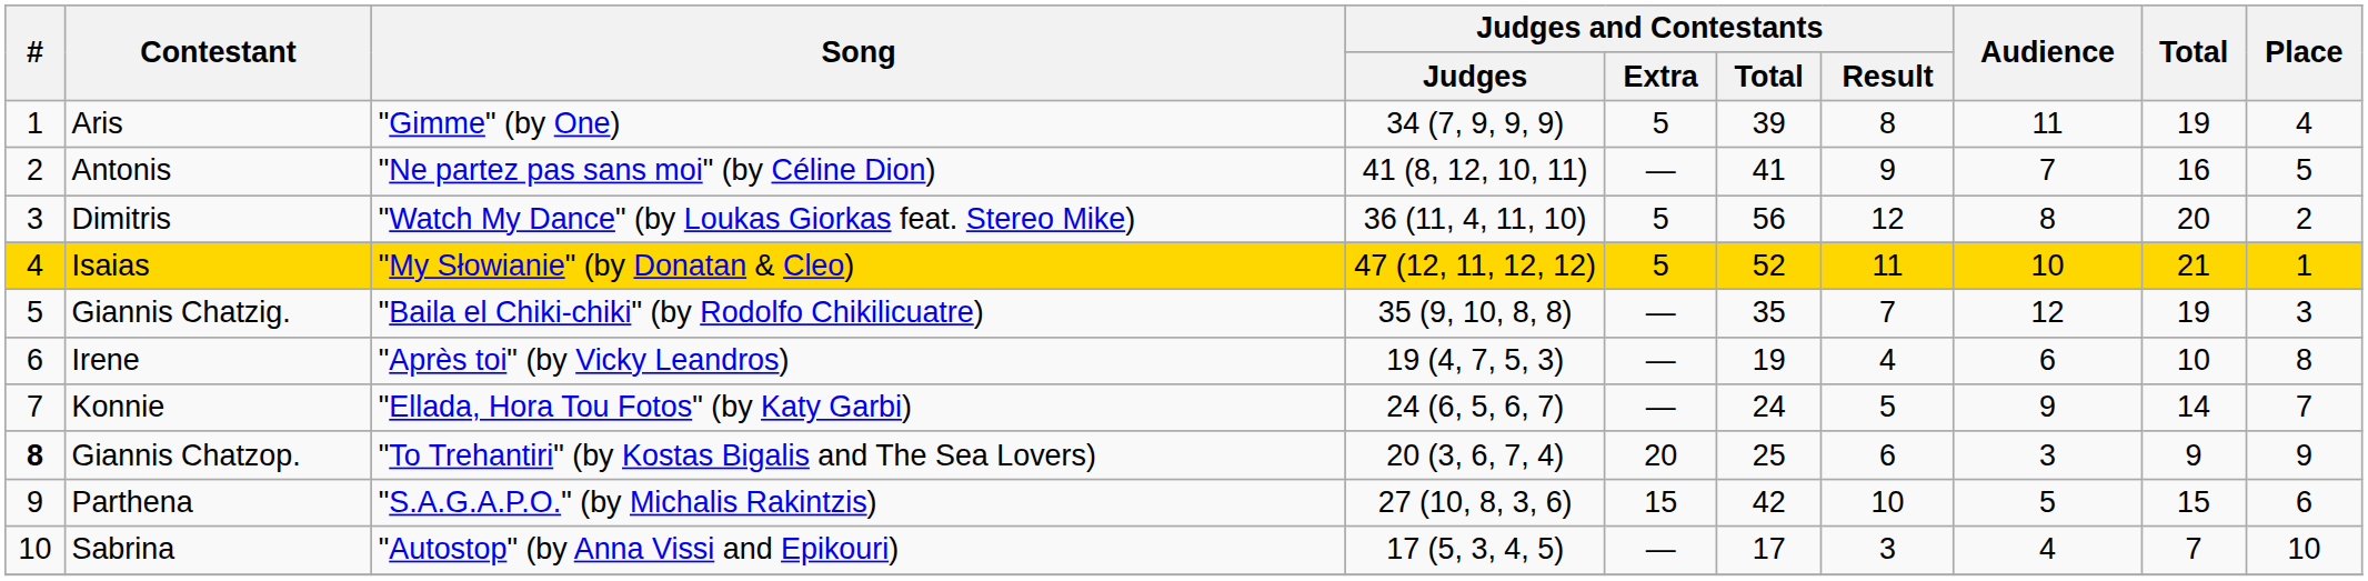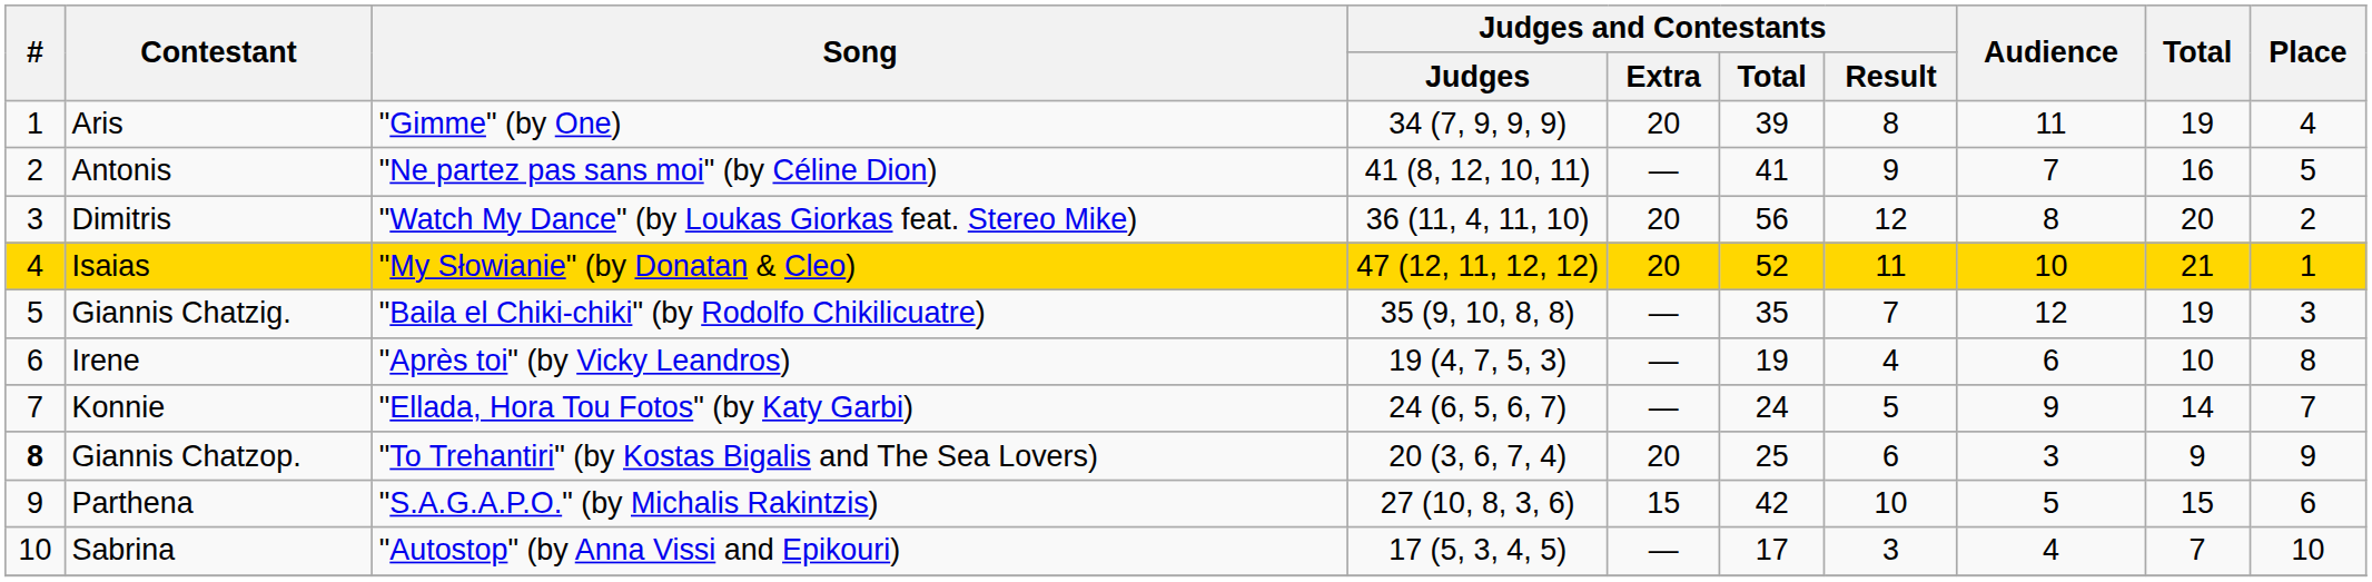Aris | Judges and Contestants / Extra: 5 -> 20
Dimitris | Judges and Contestants / Extra: 5 -> 20
Isaias | Judges and Contestants / Extra: 5 -> 20
